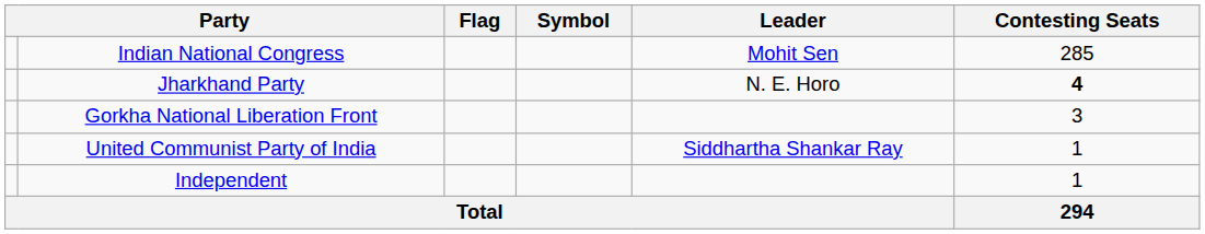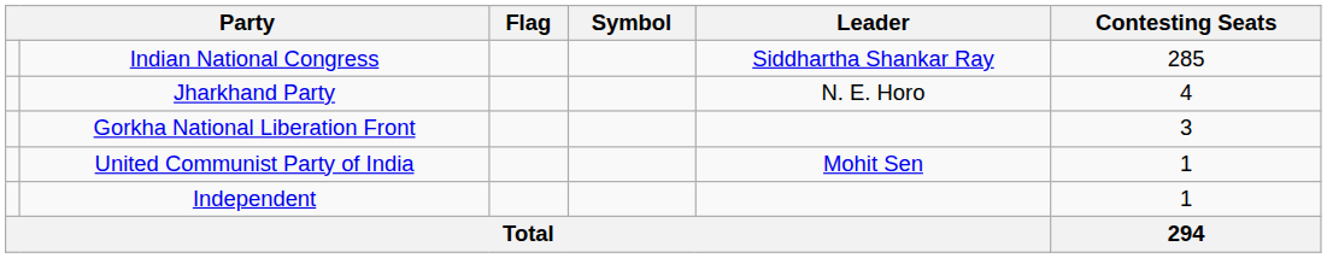Indian National Congress | Leader: Mohit Sen -> Siddhartha Shankar Ray
Jharkhand Party | Contesting Seats: bold -> normal
United Communist Party of India | Leader: Siddhartha Shankar Ray -> Mohit Sen
